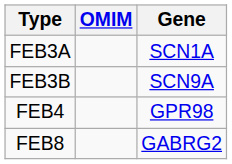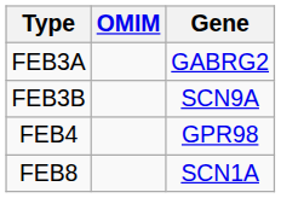FEB3A | Gene: SCN1A -> GABRG2
FEB8 | Gene: GABRG2 -> SCN1A
